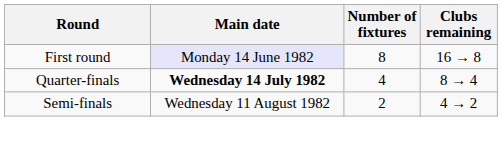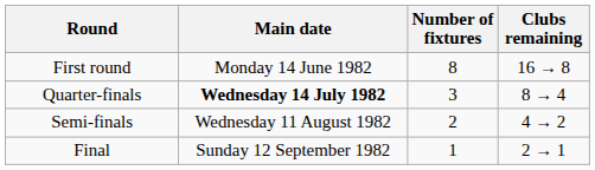First round | Main date: lavender background -> no background
Quarter-finals | Number of fixtures: 4 -> 3
+ row: Final | Sunday 12 September 1982 | 1 | 2 → 1
